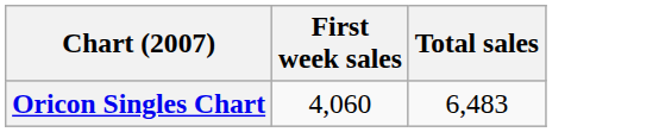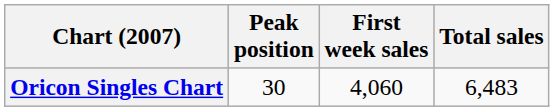+ column: Peak position | 30
